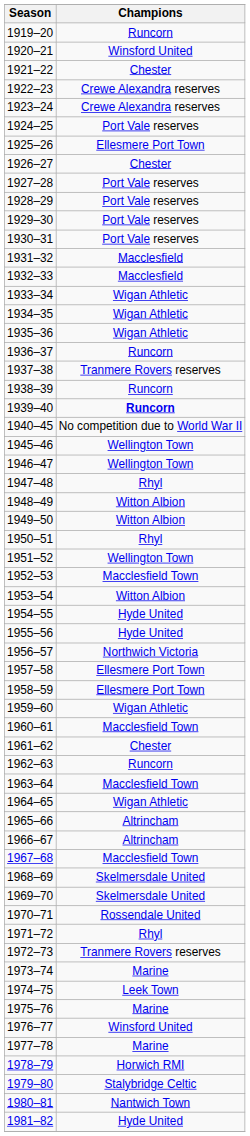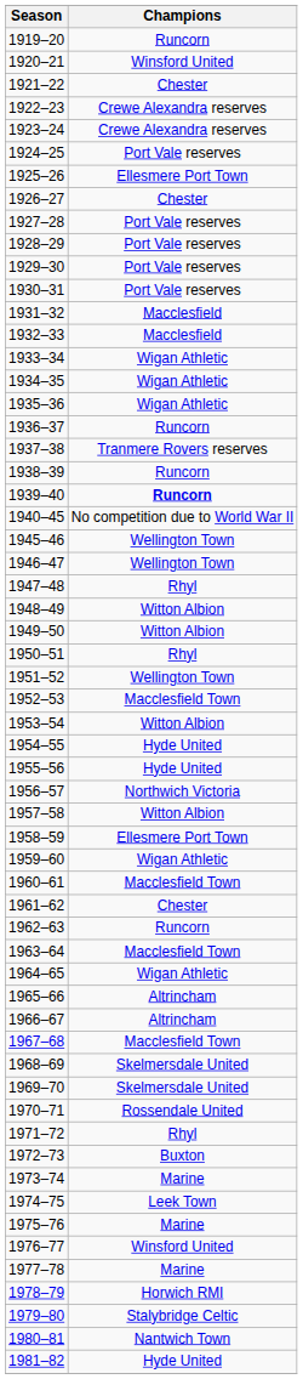1957–58 | Champions: Ellesmere Port Town -> Witton Albion
1972–73 | Champions: Tranmere Rovers reserves -> Buxton
